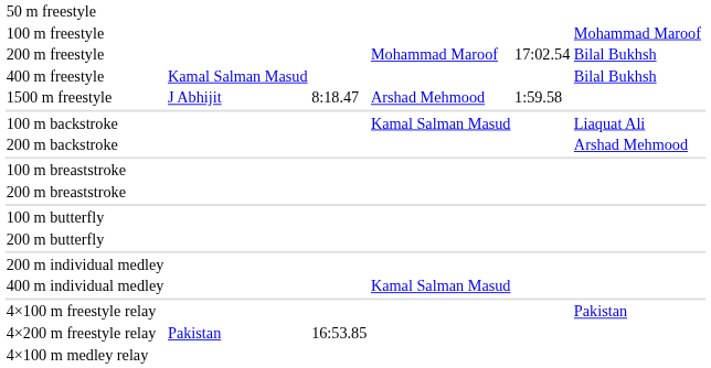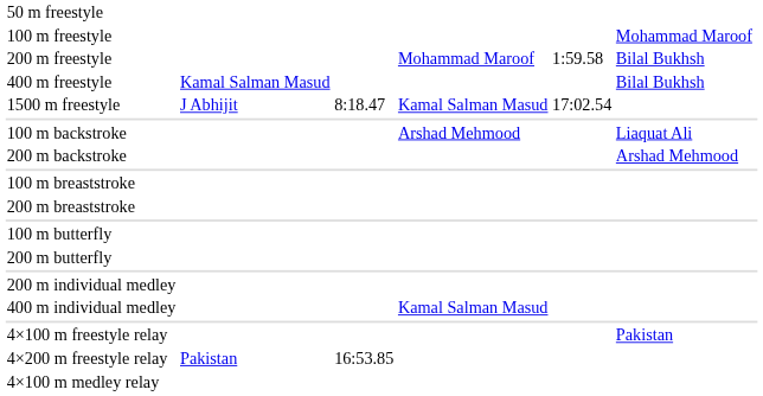200 m freestyle | column 5: 17:02.54 -> 1:59.58
1500 m freestyle | column 4: Arshad Mehmood -> Kamal Salman Masud
1500 m freestyle | column 5: 1:59.58 -> 17:02.54
100 m backstroke | column 4: Kamal Salman Masud -> Arshad Mehmood
